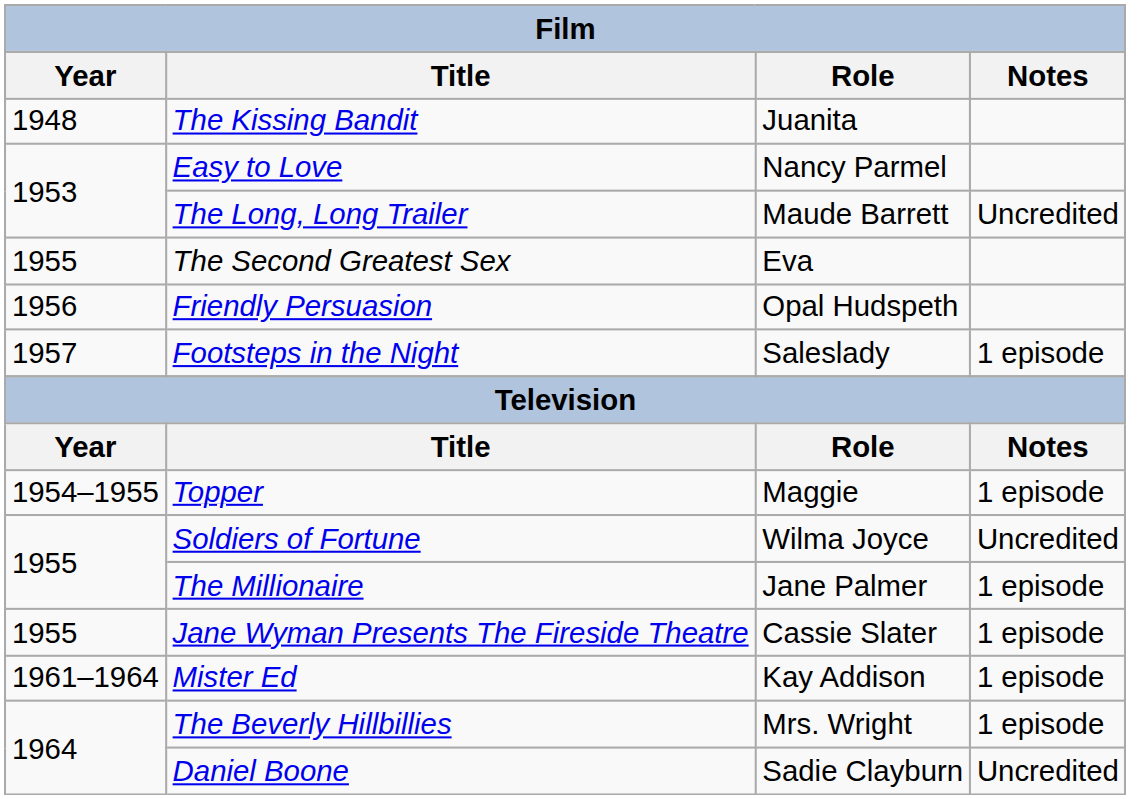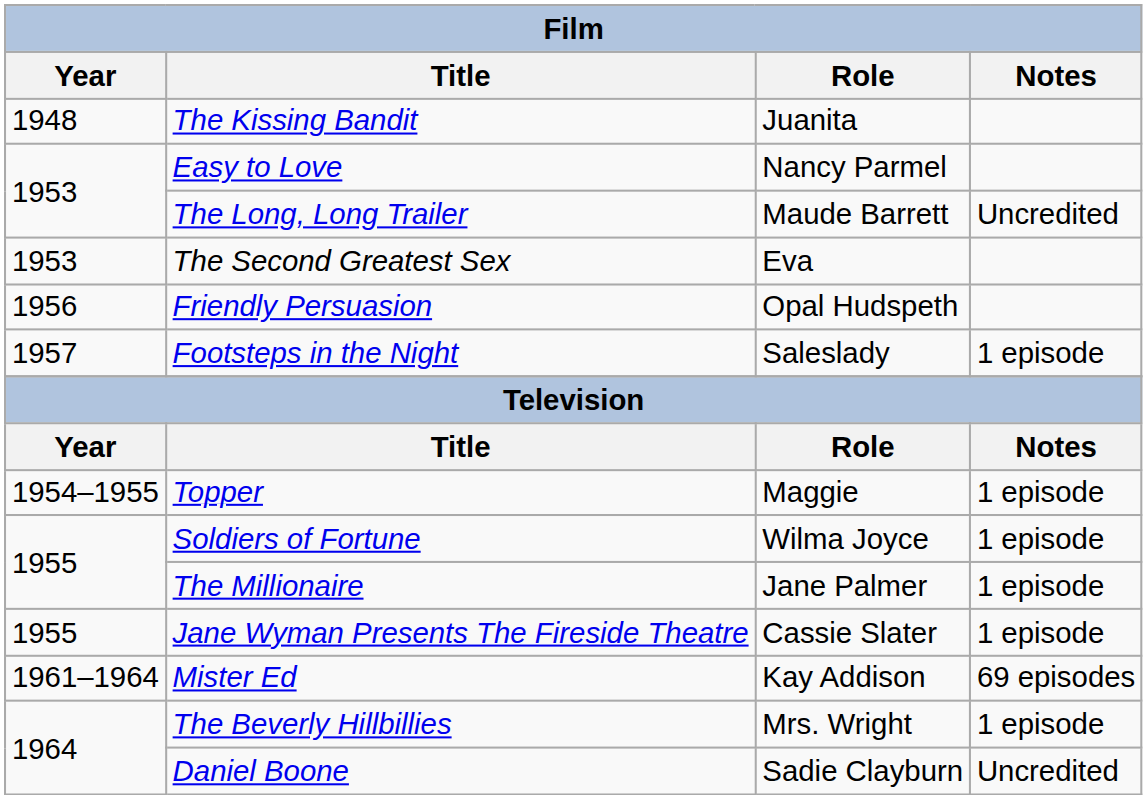The Second Greatest Sex | Year: 1955 -> 1953
Soldiers of Fortune | Notes: Uncredited -> 1 episode
Mister Ed | Notes: 1 episode -> 69 episodes
